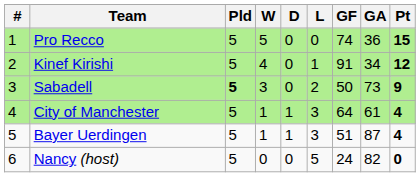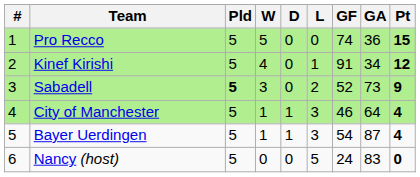Sabadell | GF: 50 -> 52
City of Manchester | GF: 64 -> 46
City of Manchester | GA: 61 -> 64
Bayer Uerdingen | GF: 51 -> 54
Nancy (host) | GA: 82 -> 83
